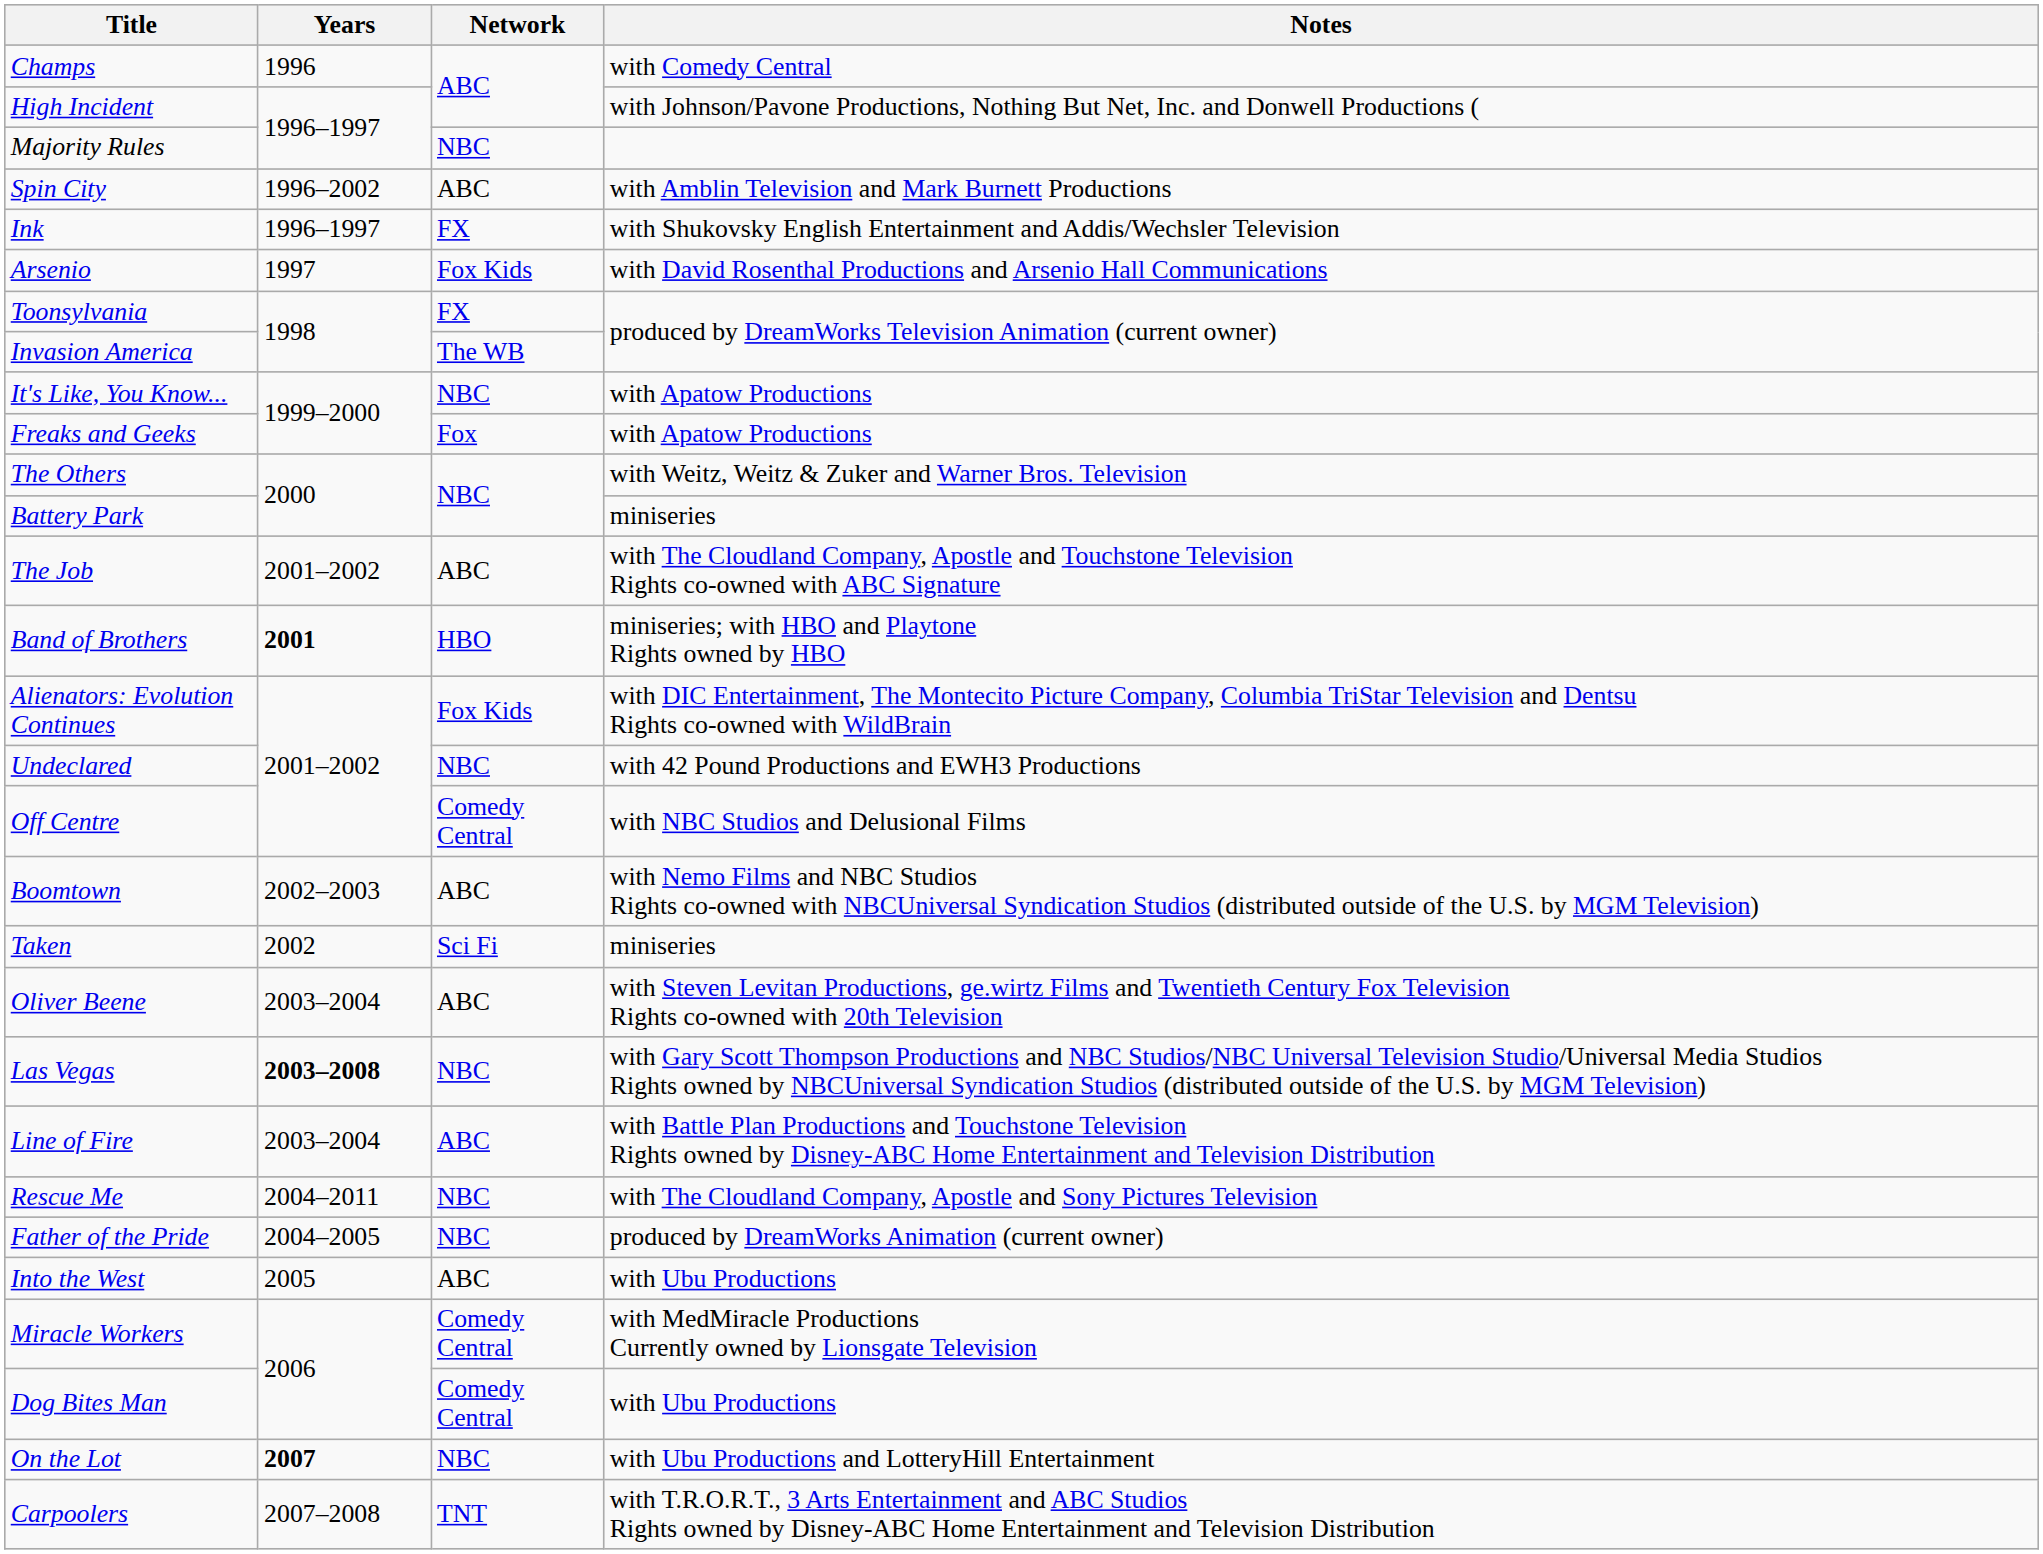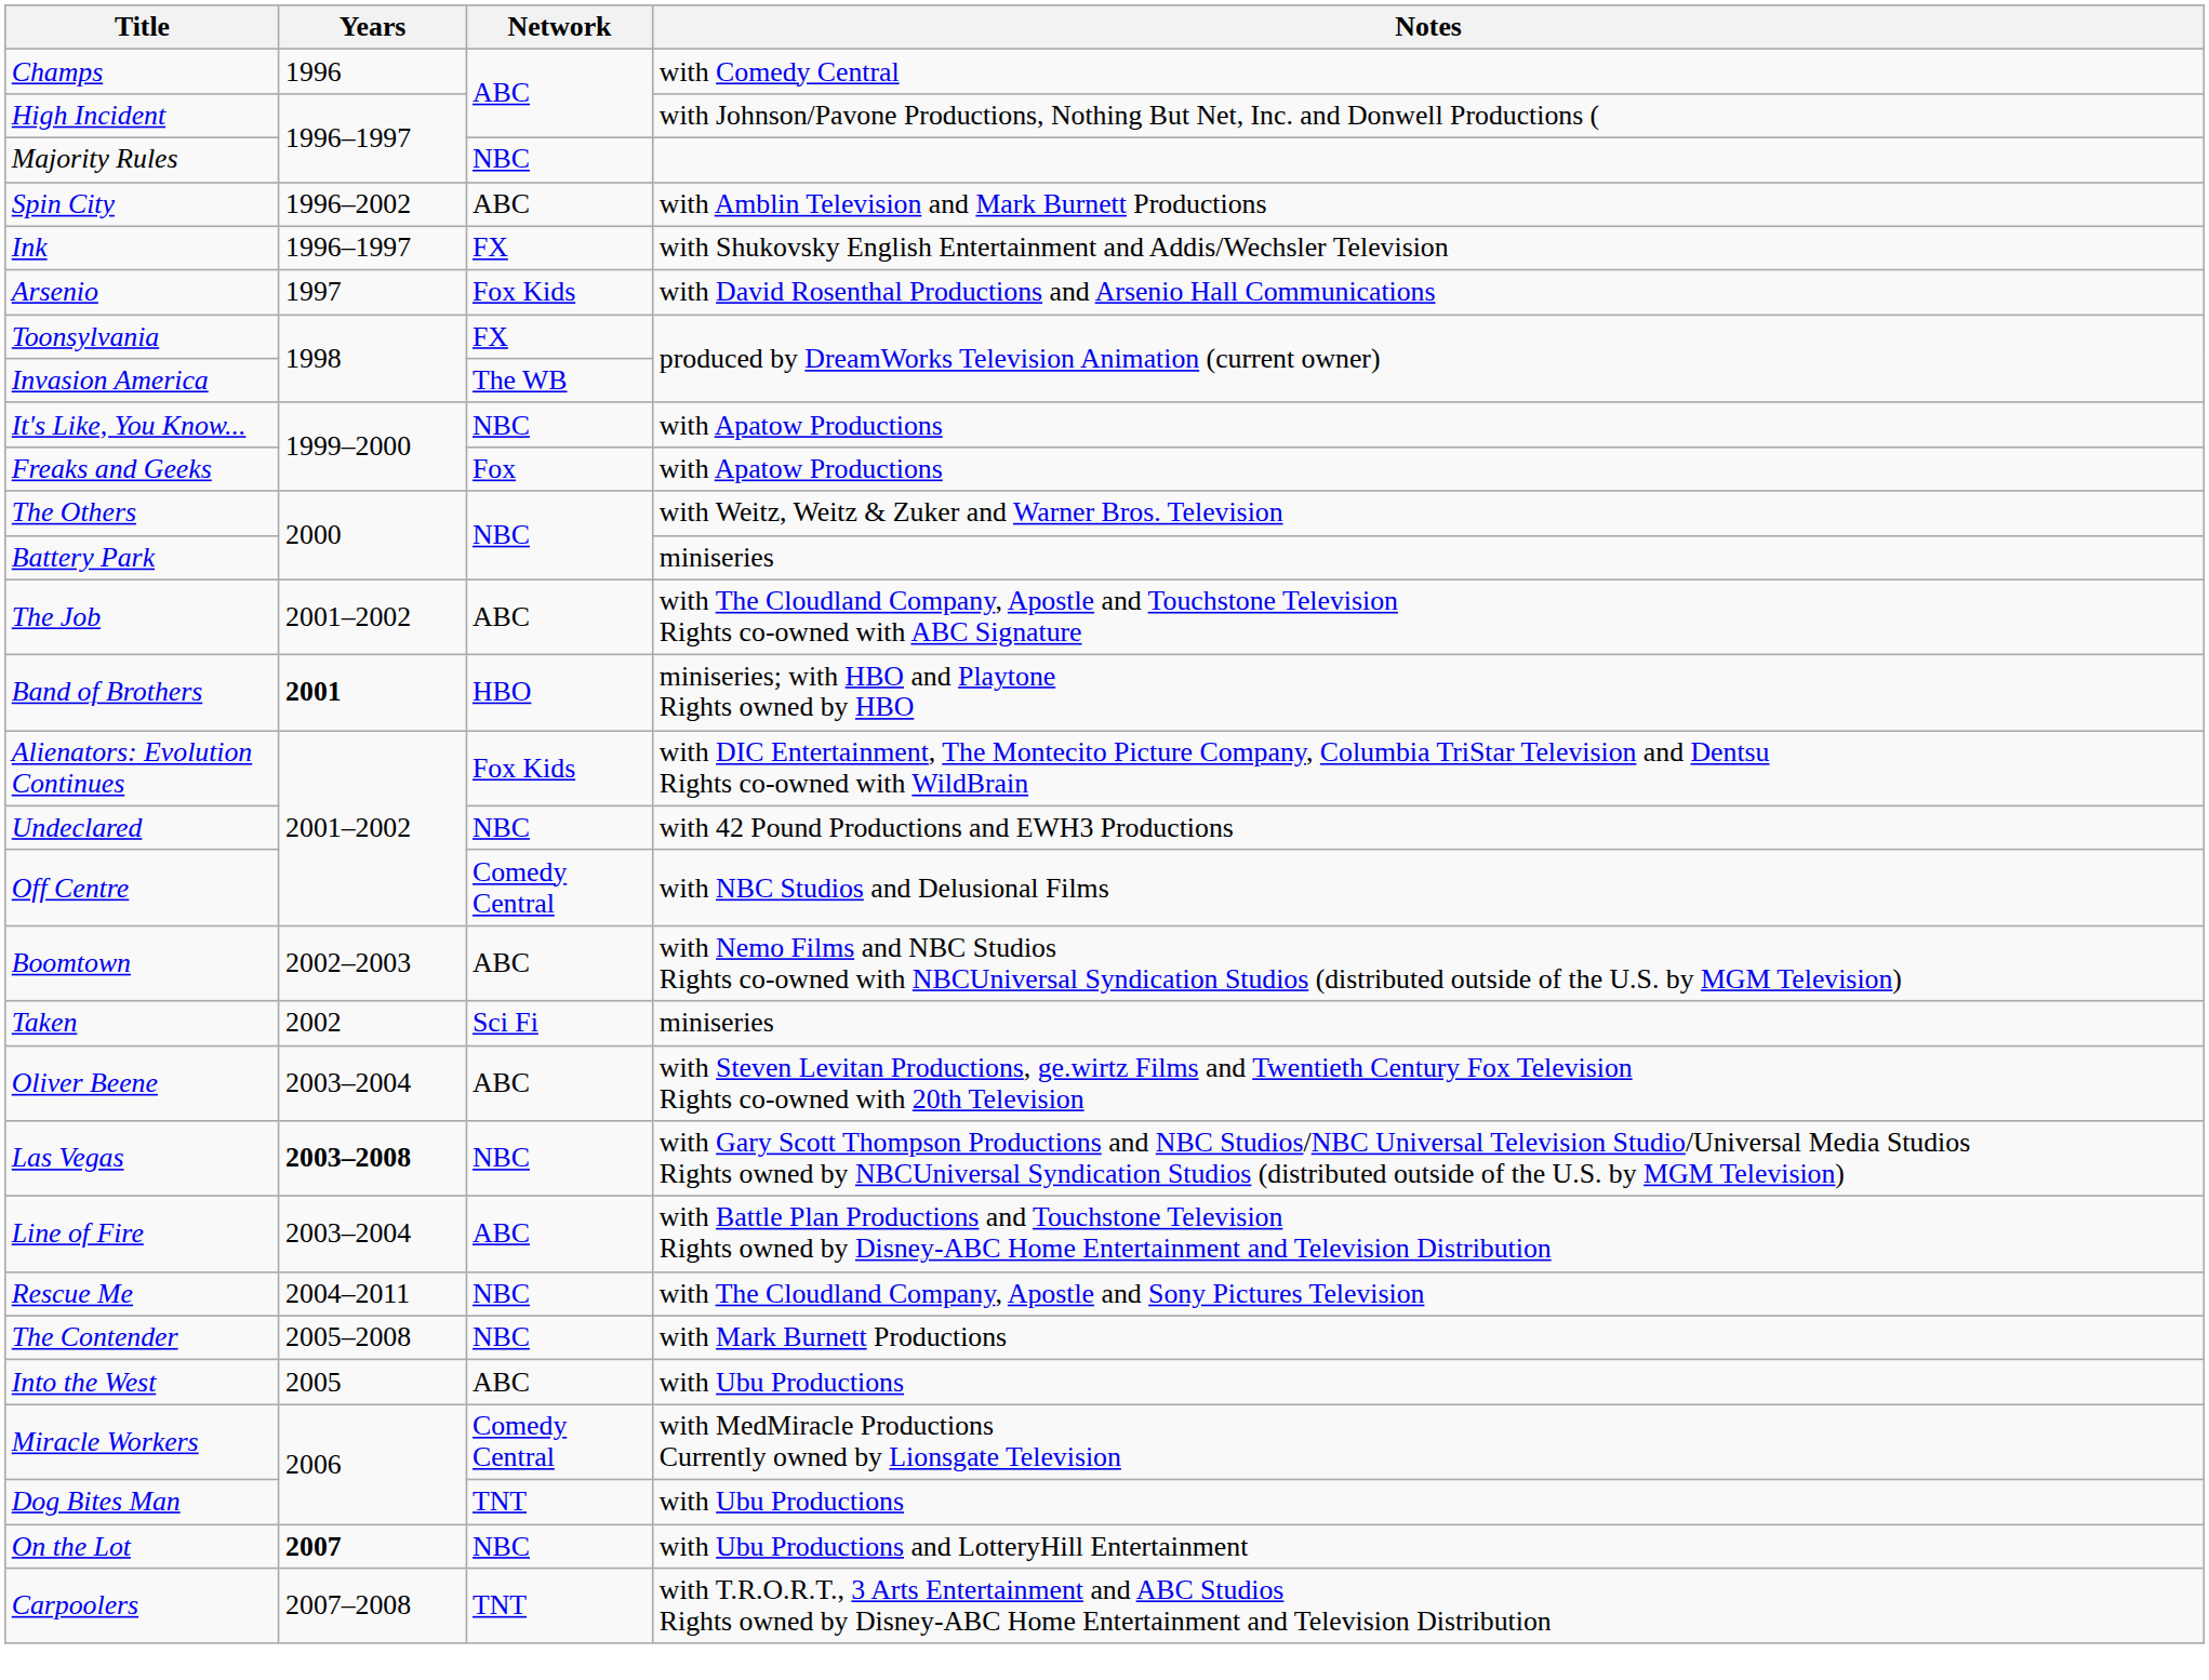- row: Father of the Pride | 2004–2005 | NBC | produced by DreamWorks Animation (current owner)
+ row: The Contender | 2005–2008 | NBC | with Mark Burnett Productions
Dog Bites Man | Network: Comedy Central -> TNT
